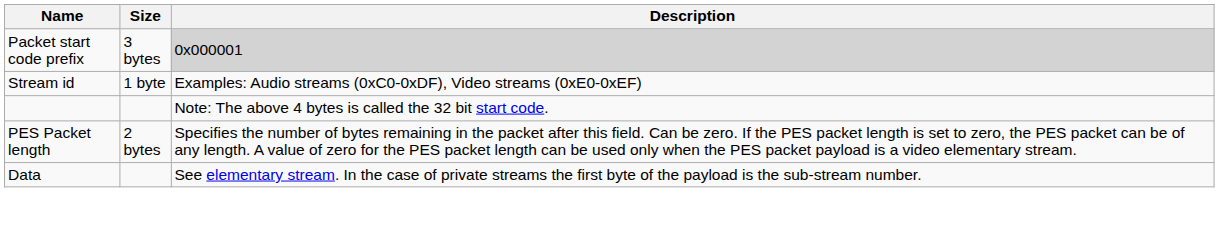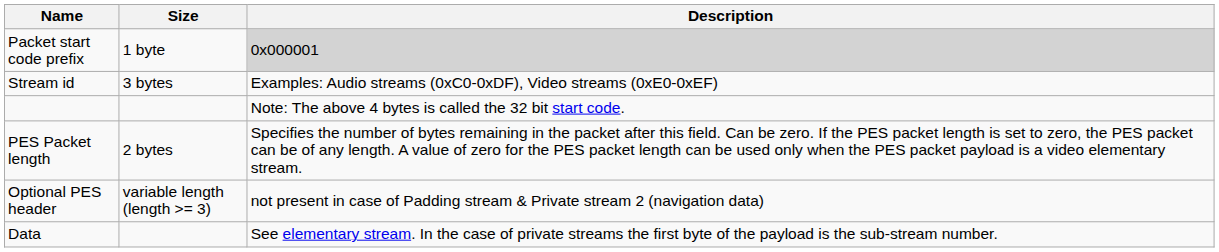Packet start code prefix | Size: 3 bytes -> 1 byte
Stream id | Size: 1 byte -> 3 bytes
+ row: Optional PES header | variable length (length >= 3) | not present in case of Padding stream & Private stream 2 (navigation data)
